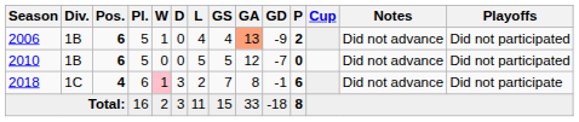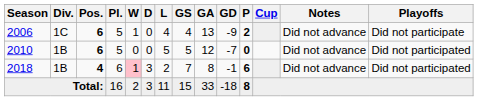2006 | Div.: 1B -> 1C
2006 | GA: lightsalmon background -> no background
2006 | Playoffs: Did not participated -> Did not participate
2018 | Div.: 1C -> 1B
2018 | Playoffs: Did not participate -> Did not participated
